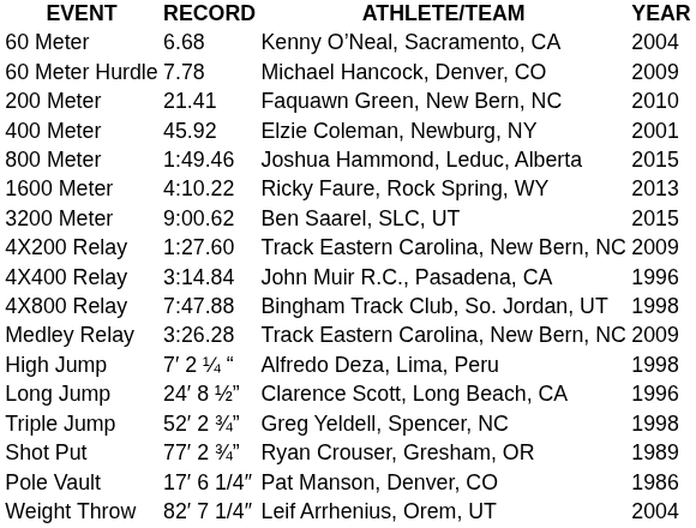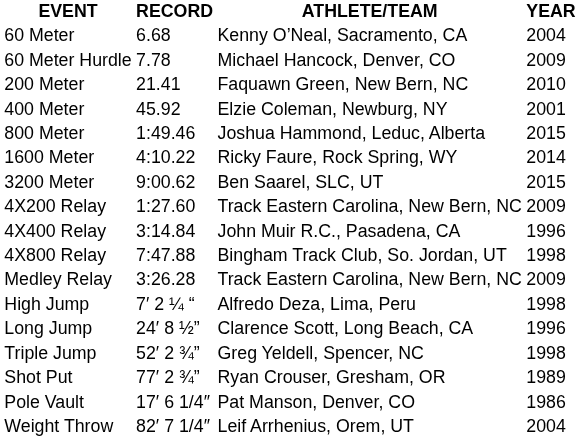1600 Meter | YEAR: 2013 -> 2014
